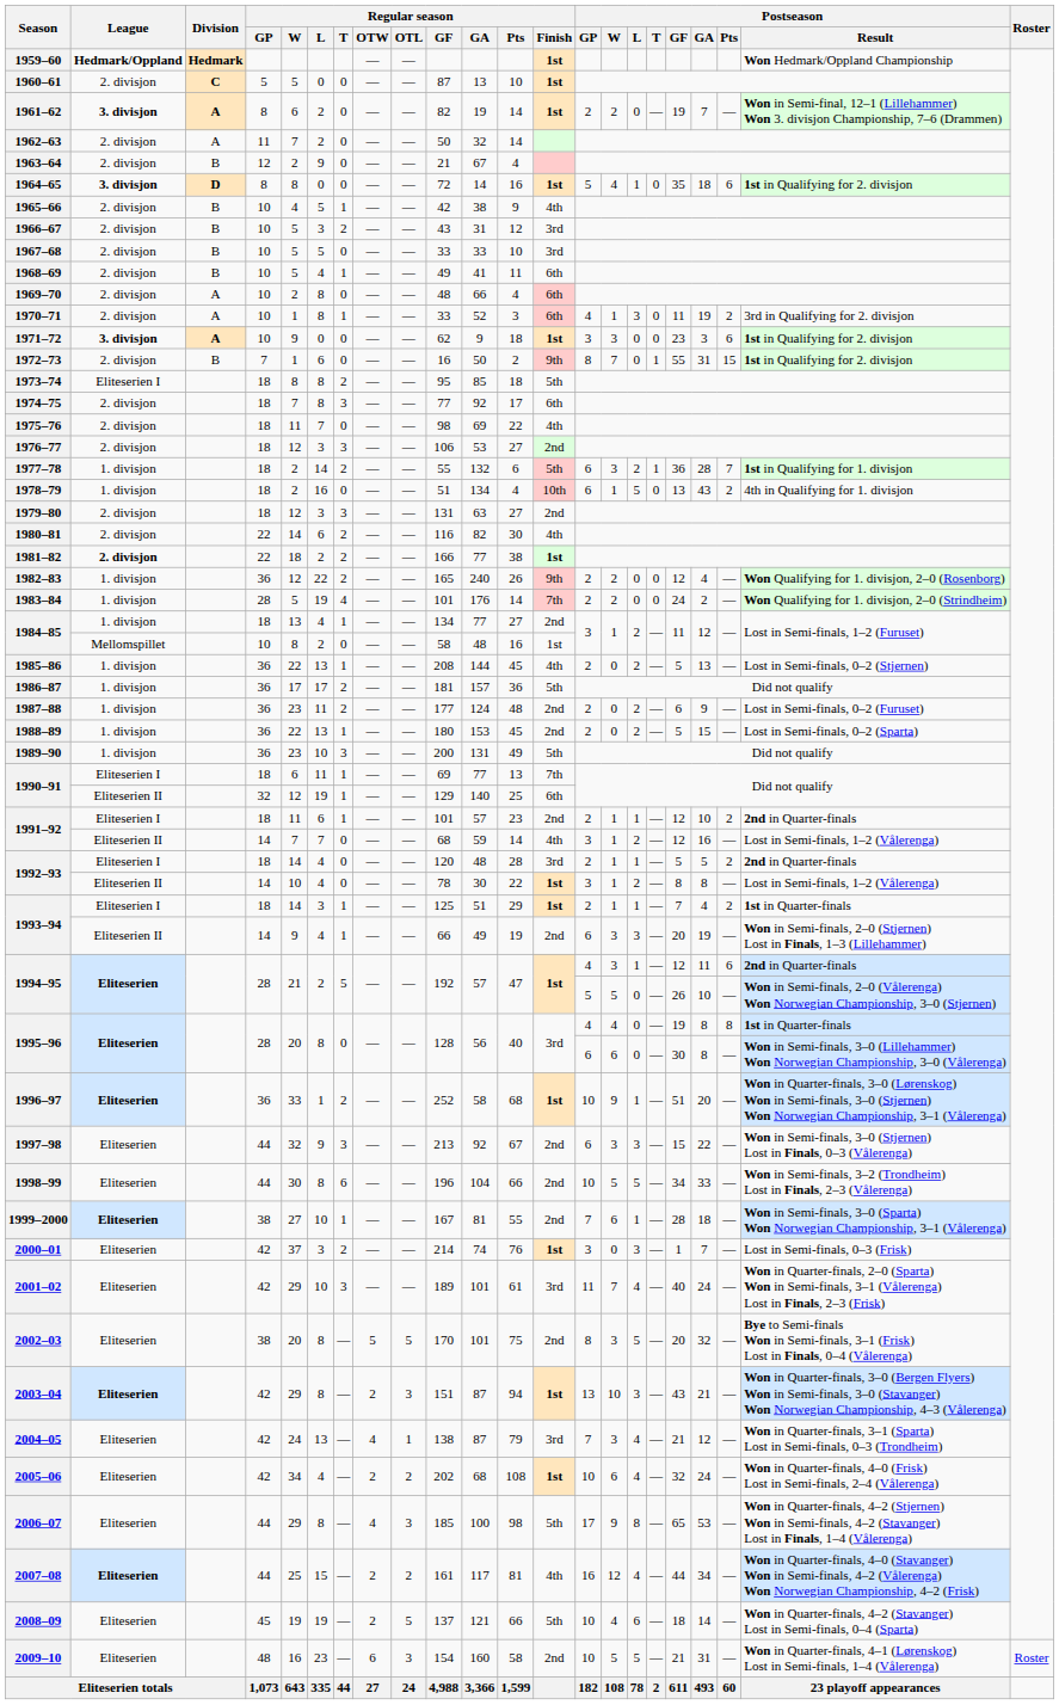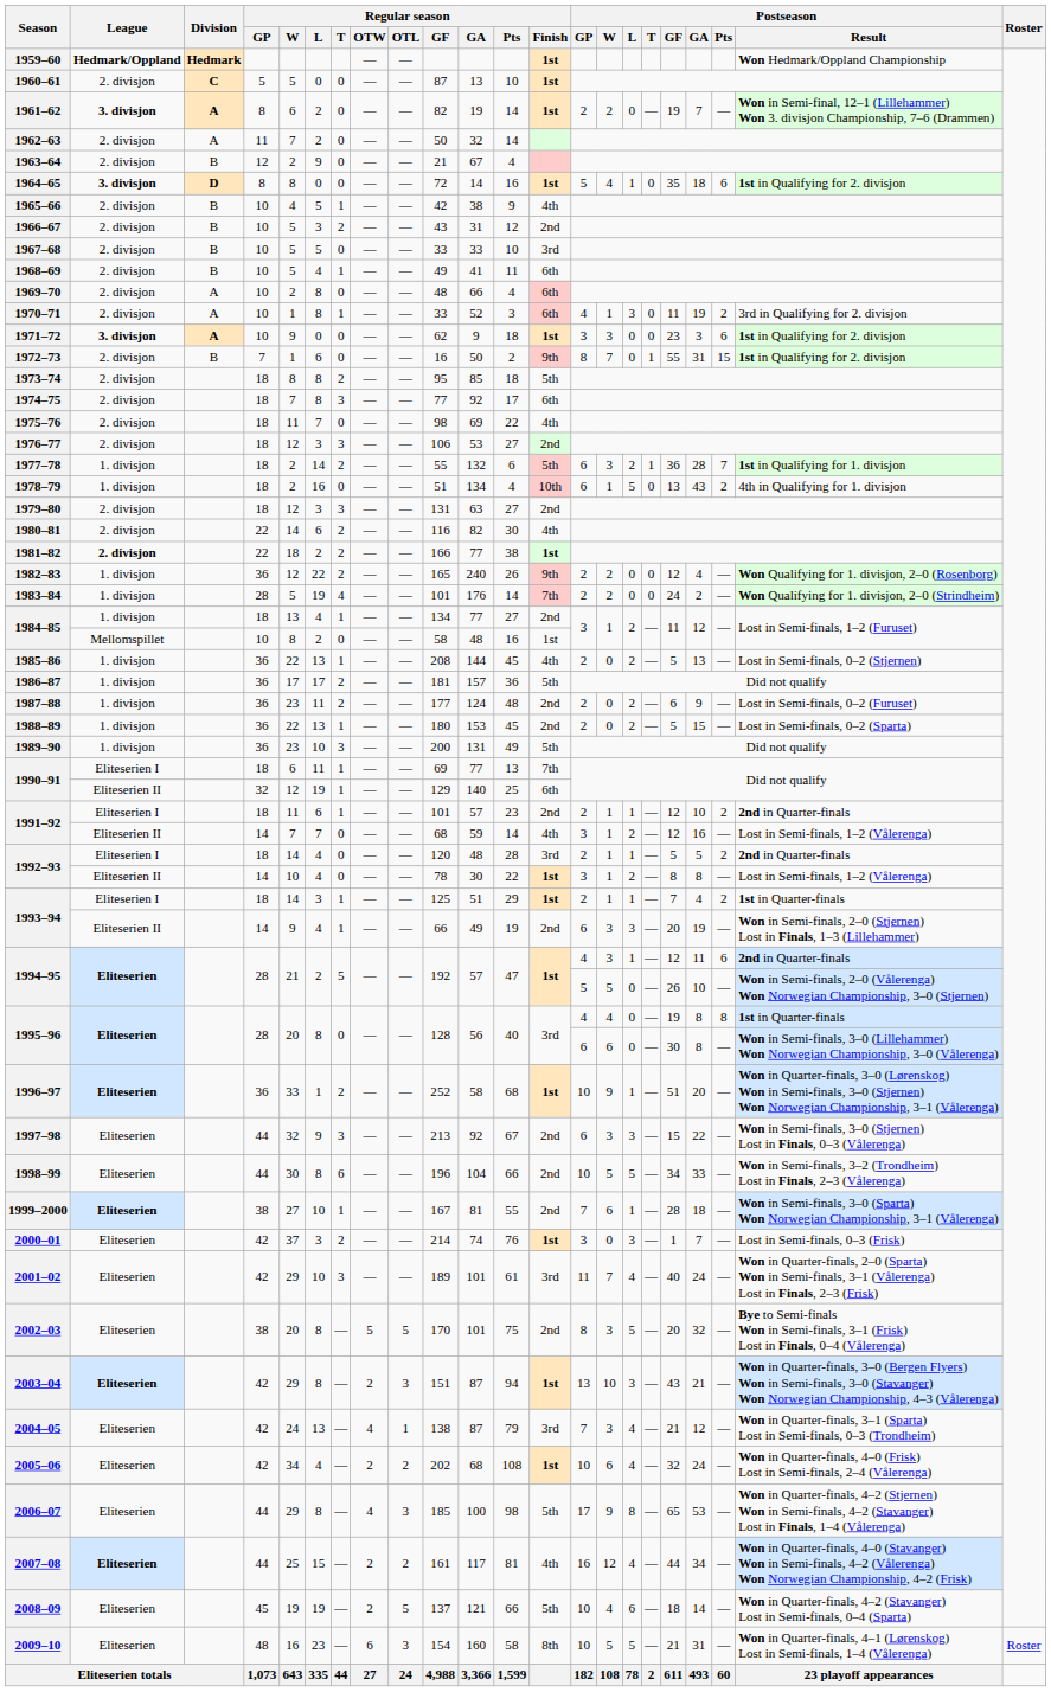1966–67 | Regular season / Finish: 3rd -> 2nd
1973–74 | League: Eliteserien I -> 2. divisjon
2009–10 | Regular season / Finish: 2nd -> 8th
